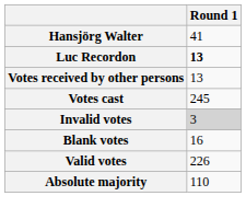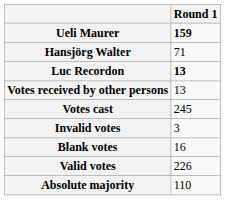+ row: Ueli Maurer | 159
Hansjörg Walter | Round 1: 41 -> 71
Invalid votes | Round 1: lightgrey background -> no background
